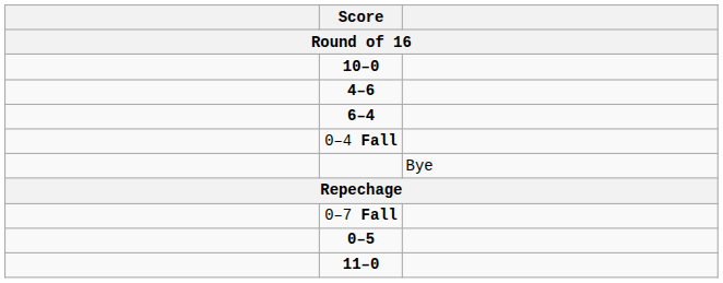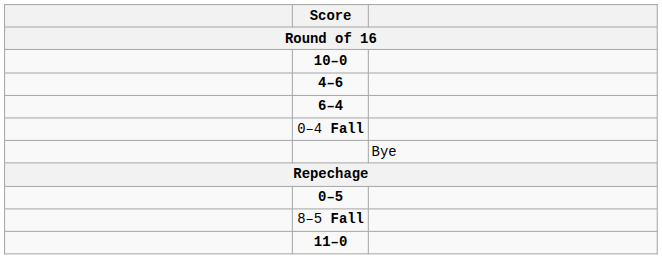- row: 0–7 Fall
+ row: 8–5 Fall
